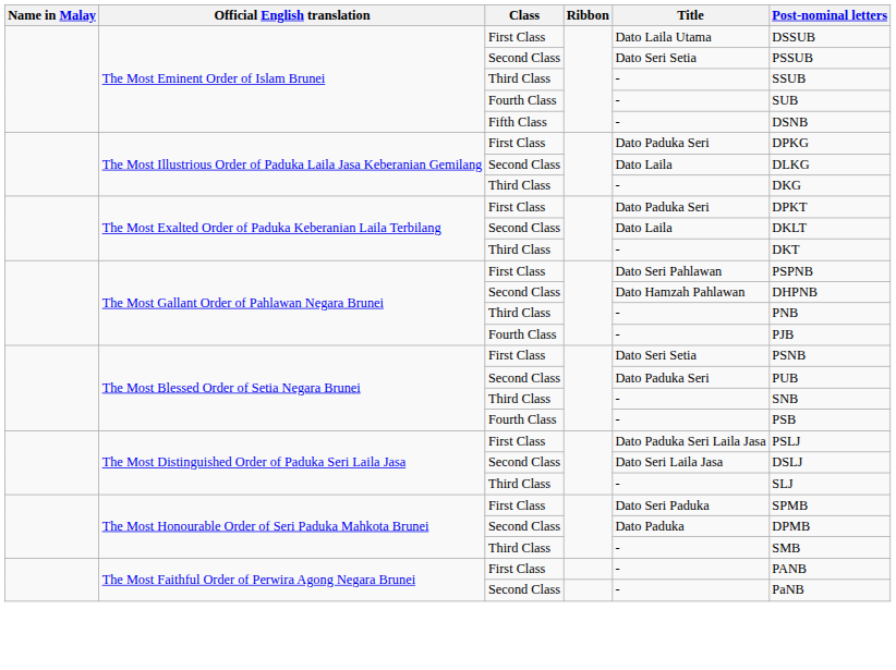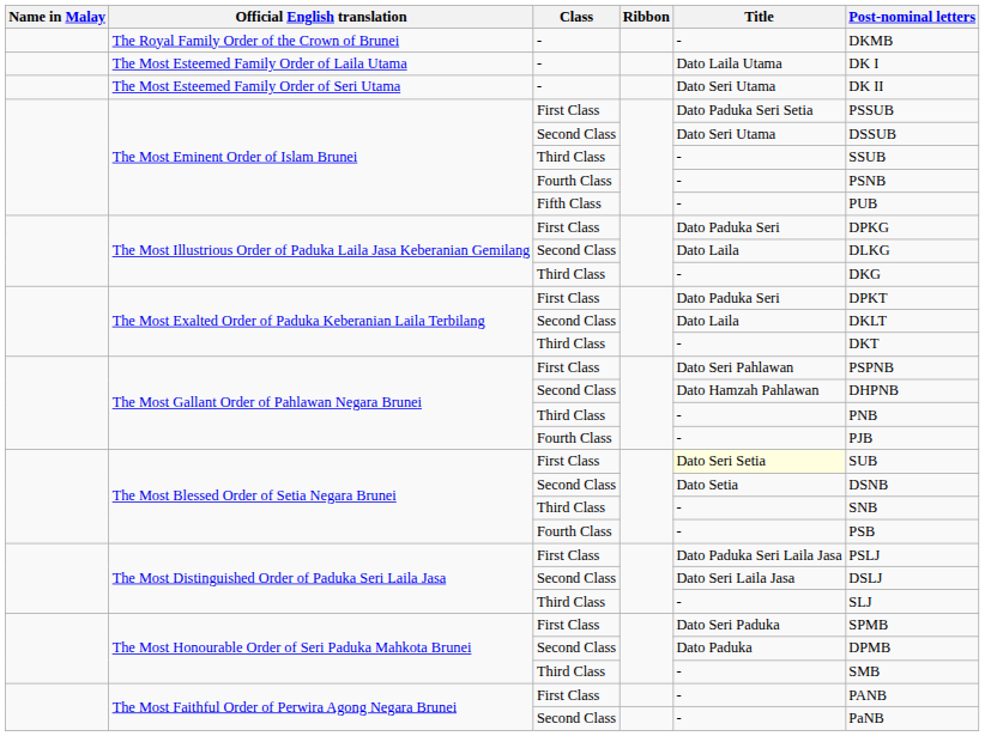+ row: The Royal Family Order of the Crown of Brunei | - | - | DKMB
+ row: The Most Esteemed Family Order of Laila Utama | - | Dato Laila Utama | DK I
+ row: The Most Esteemed Family Order of Seri Utama | - | Dato Seri Utama | DK II
The Most Eminent Order of Islam Brunei / First Class | Title: Dato Laila Utama -> Dato Paduka Seri Setia
The Most Eminent Order of Islam Brunei / First Class | Post-nominal letters: DSSUB -> PSSUB
The Most Eminent Order of Islam Brunei / Second Class | Title: Dato Seri Setia -> Dato Seri Utama
The Most Eminent Order of Islam Brunei / Second Class | Post-nominal letters: PSSUB -> DSSUB
The Most Eminent Order of Islam Brunei / Fourth Class | Post-nominal letters: SUB -> PSNB
The Most Eminent Order of Islam Brunei / Fifth Class | Post-nominal letters: DSNB -> PUB
The Most Blessed Order of Setia Negara Brunei / First Class | Title: no background -> lightyellow background
The Most Blessed Order of Setia Negara Brunei / First Class | Post-nominal letters: PSNB -> SUB
The Most Blessed Order of Setia Negara Brunei / Second Class | Title: Dato Paduka Seri -> Dato Setia
The Most Blessed Order of Setia Negara Brunei / Second Class | Post-nominal letters: PUB -> DSNB
